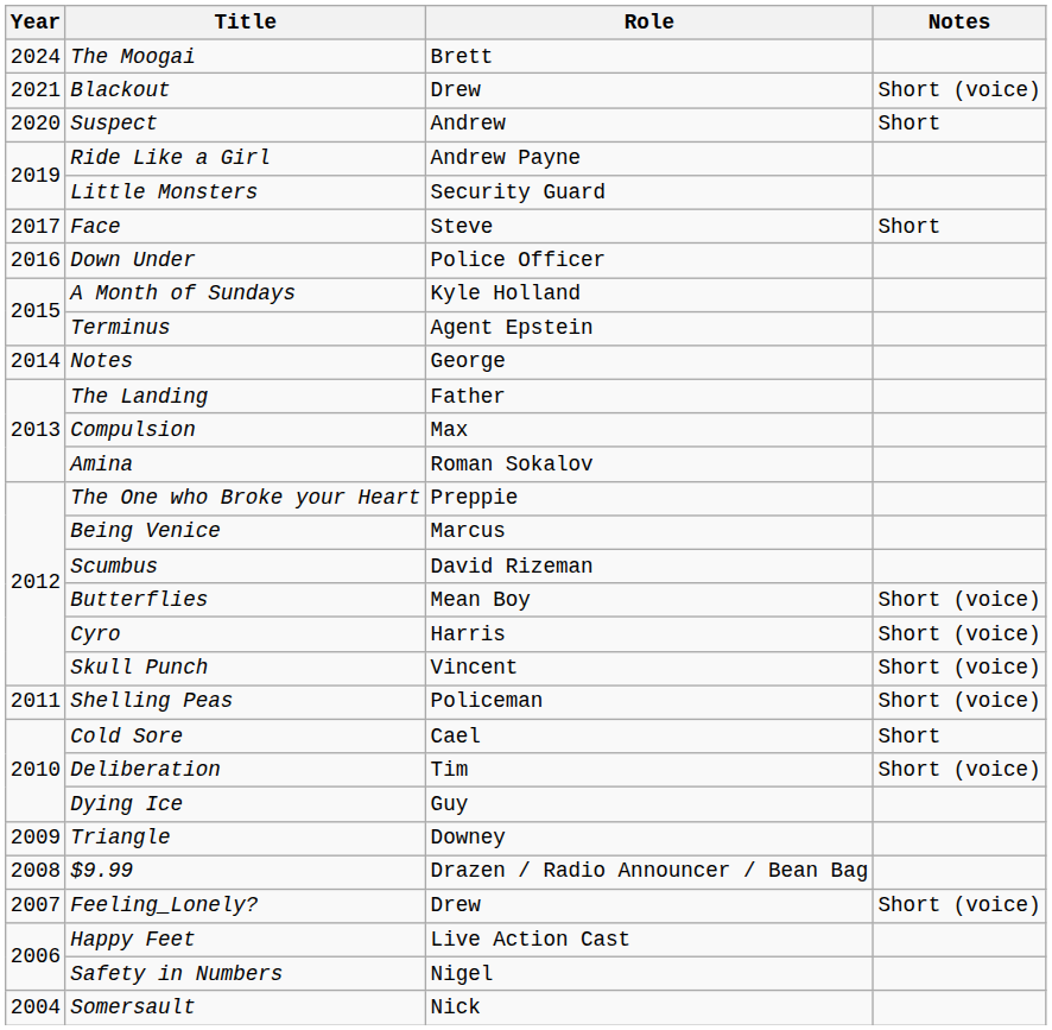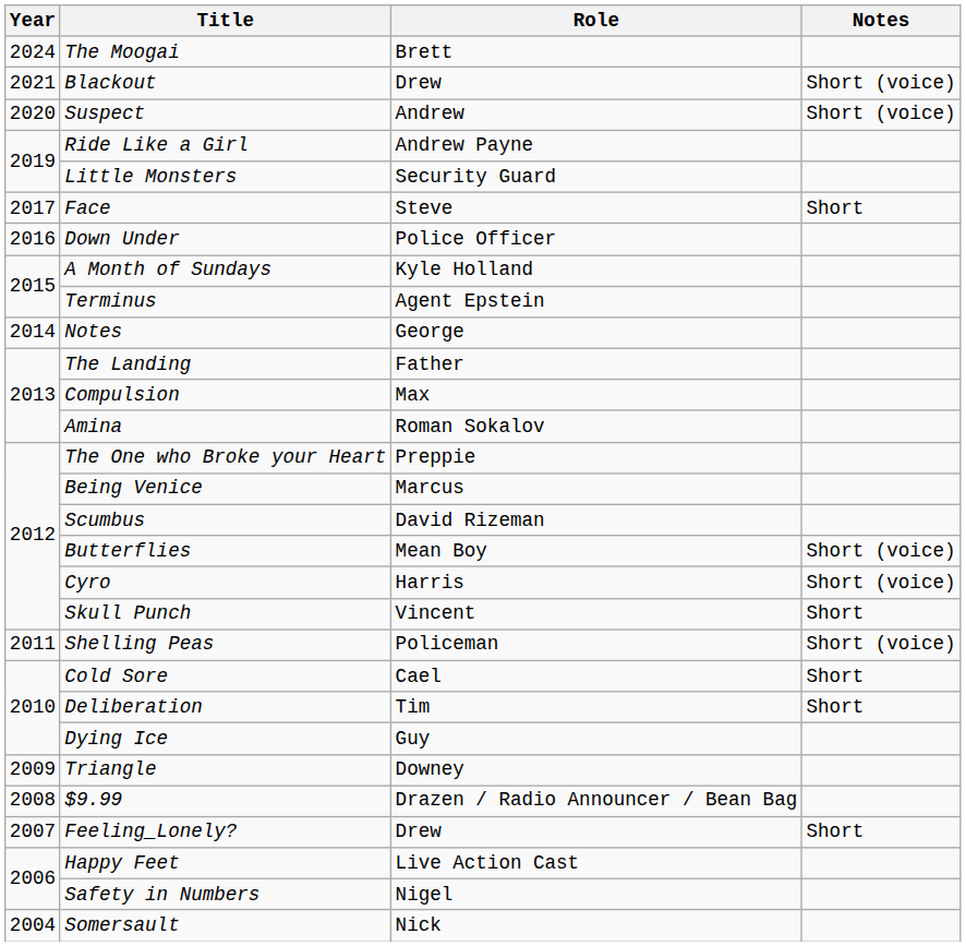Suspect | Notes: Short -> Short (voice)
Skull Punch | Notes: Short (voice) -> Short
Deliberation | Notes: Short (voice) -> Short
Feeling_Lonely? | Notes: Short (voice) -> Short
